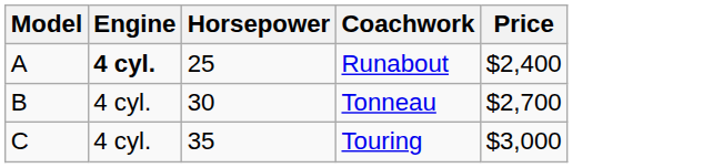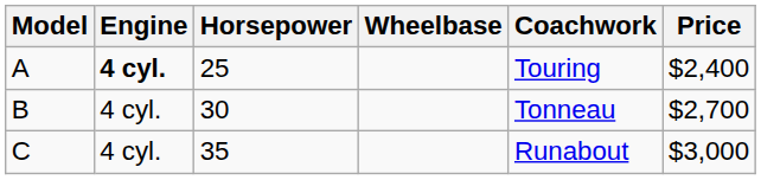+ column: Wheelbase
A | Coachwork: Runabout -> Touring
C | Coachwork: Touring -> Runabout
